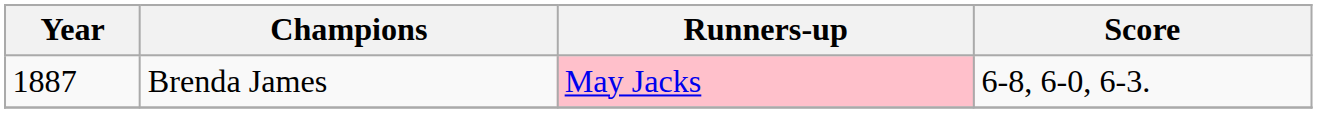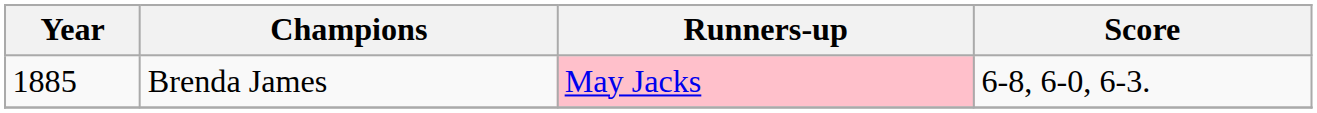Brenda James | Year: 1887 -> 1885
